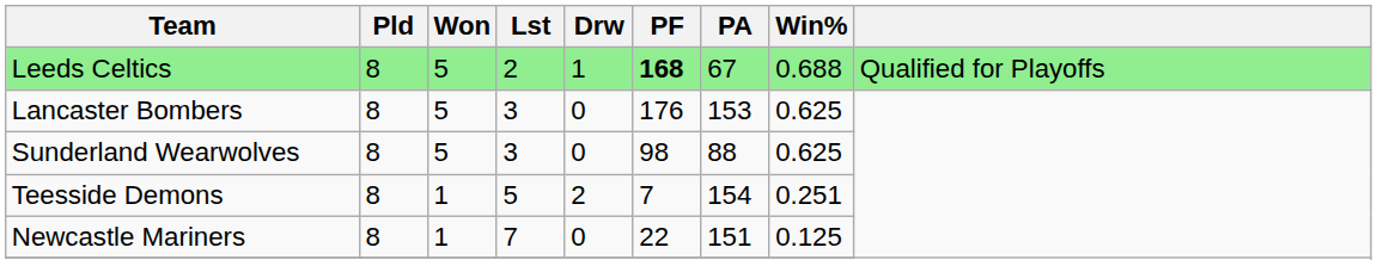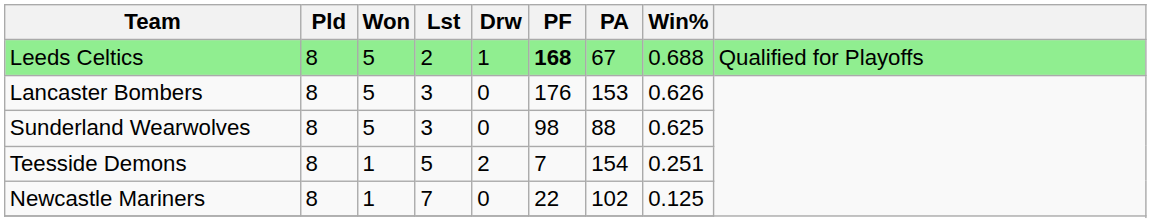Lancaster Bombers | Win%: 0.625 -> 0.626
Newcastle Mariners | PA: 151 -> 102
